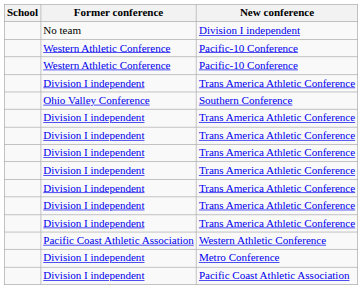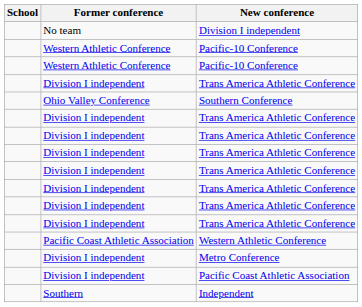+ row: Southern | Independent
